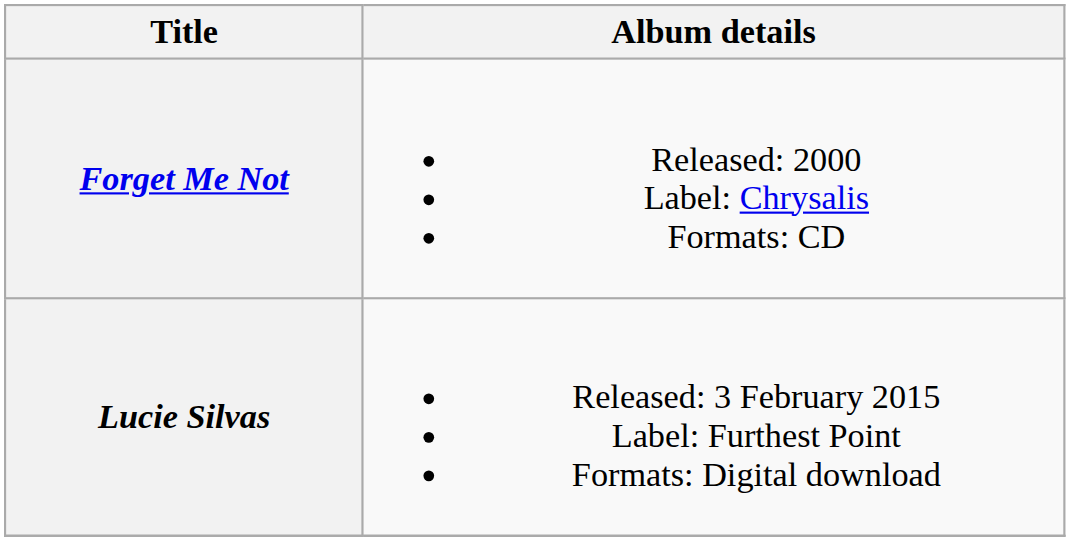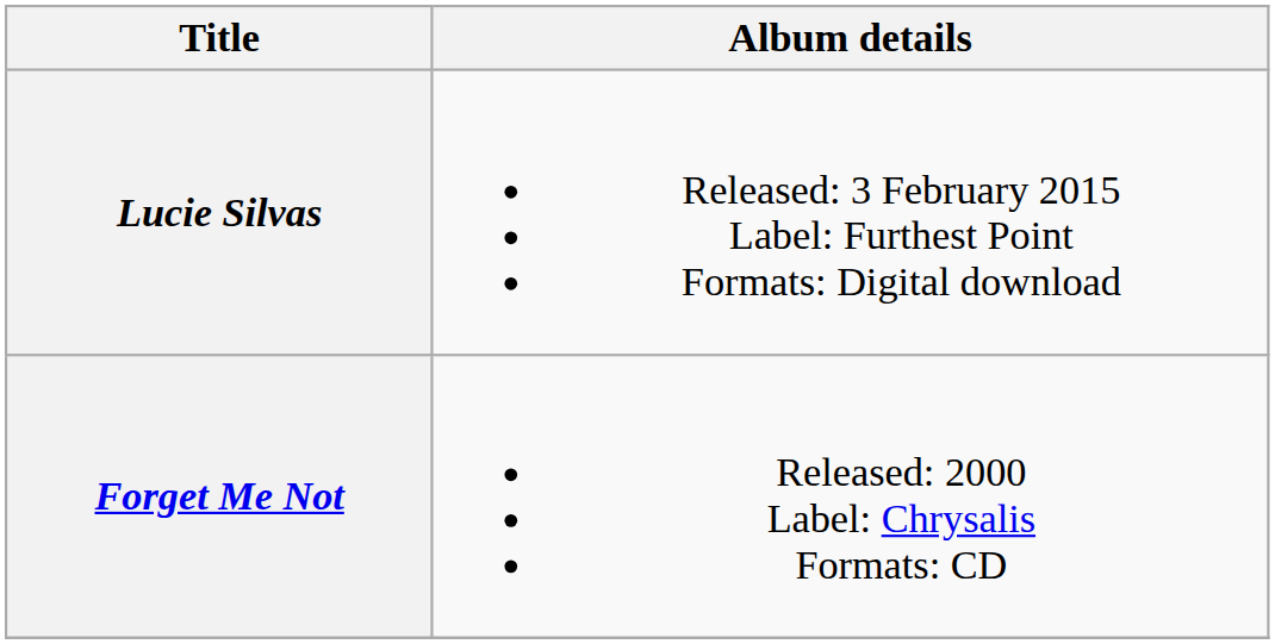rows swapped: Forget Me Not <-> Lucie Silvas
